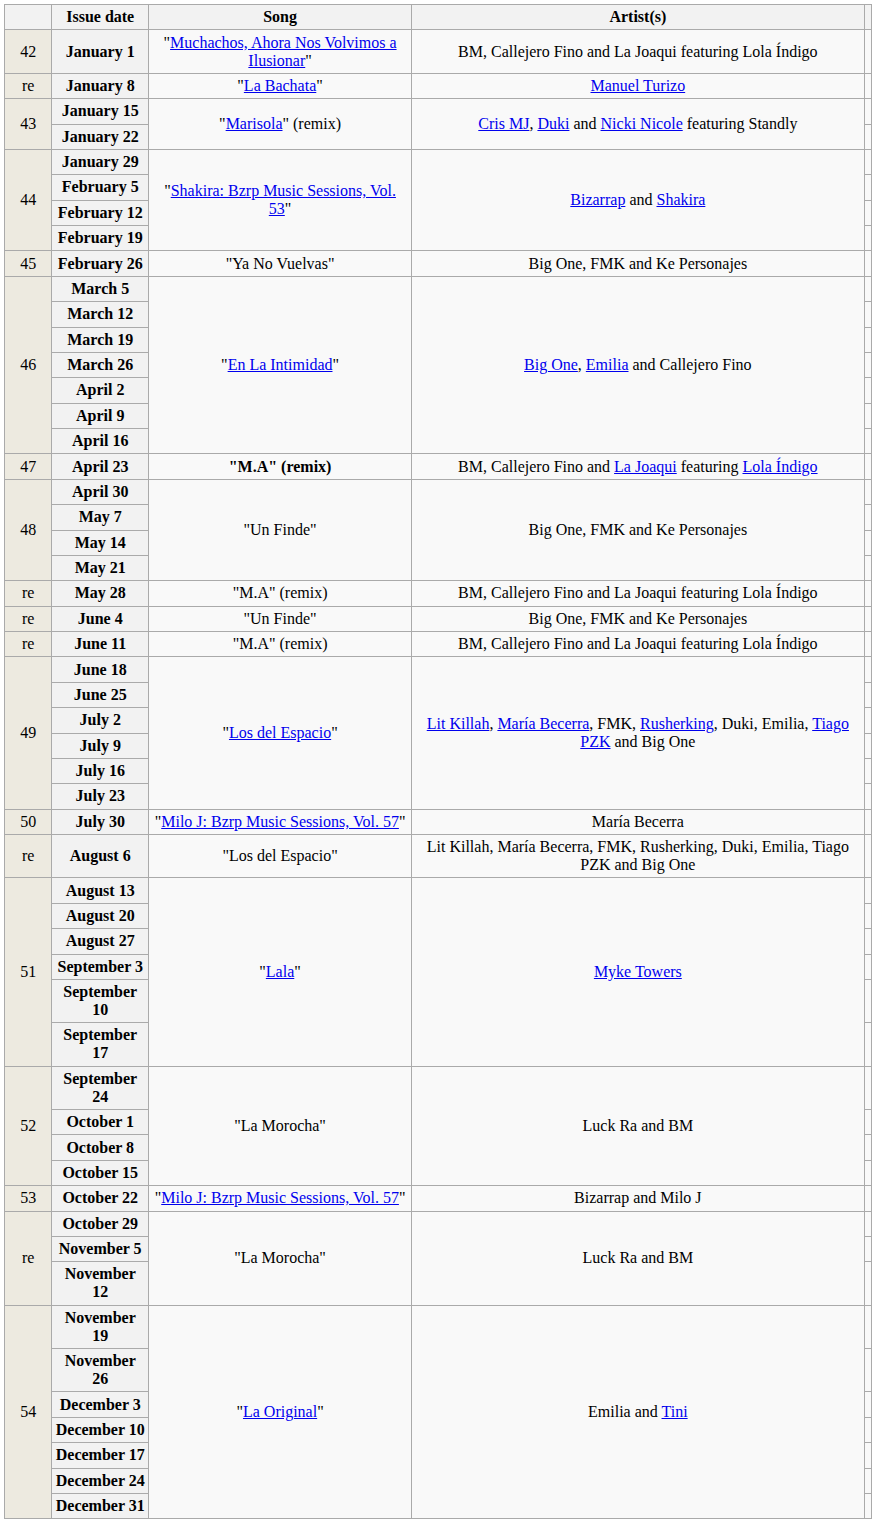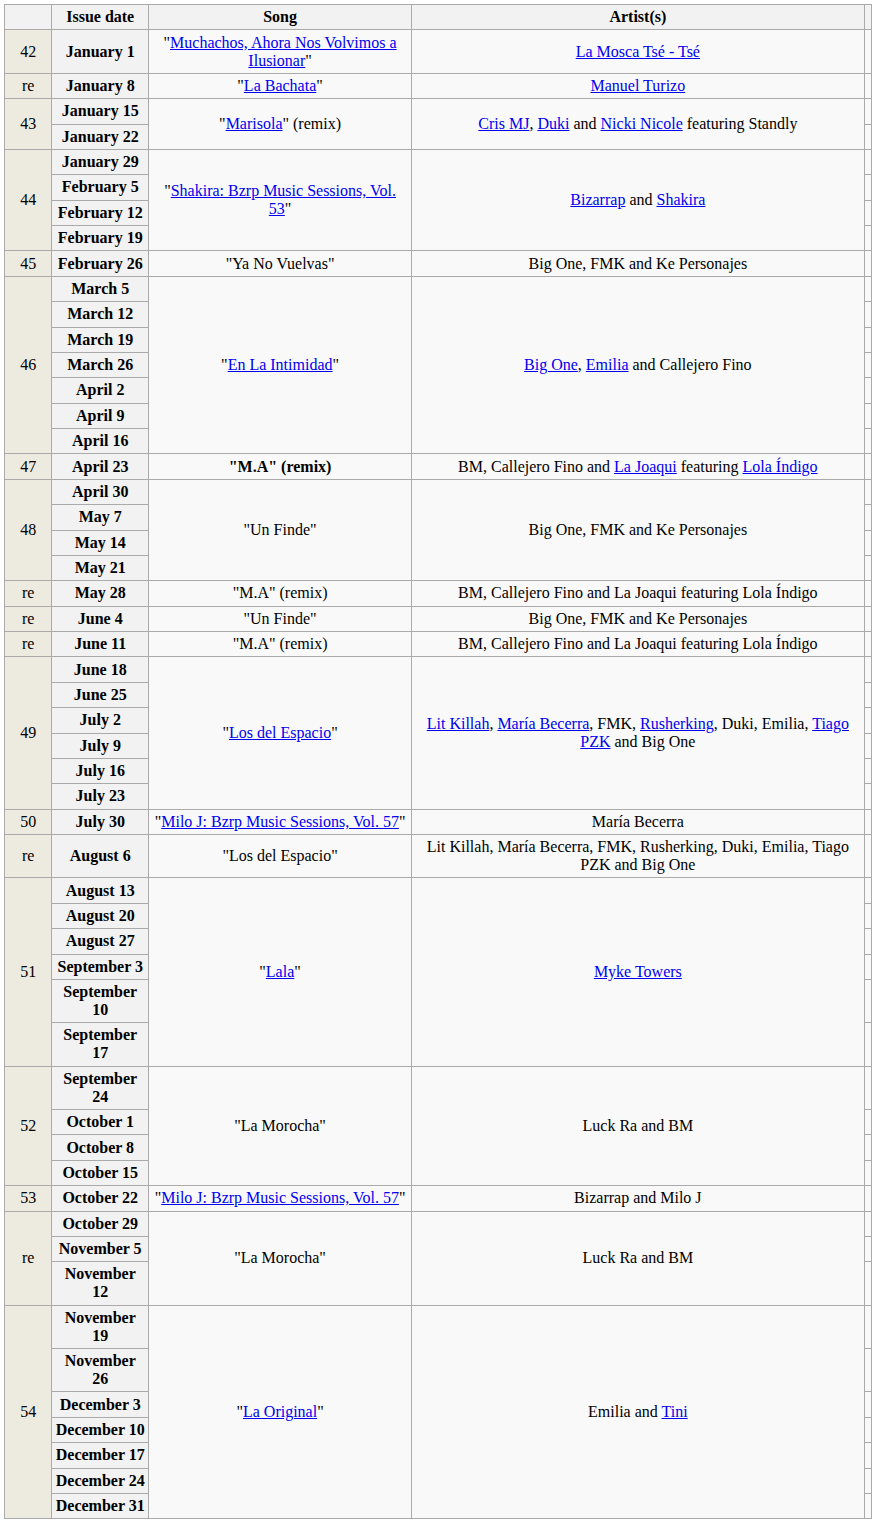January 1 | Artist(s): BM, Callejero Fino and La Joaqui featuring Lola Índigo -> La Mosca Tsé - Tsé
